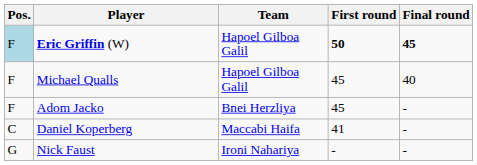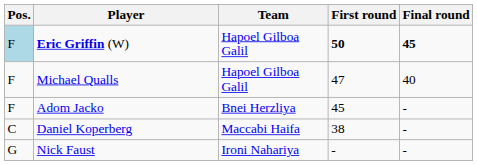Michael Qualls | First round: 45 -> 47
Daniel Koperberg | First round: 41 -> 38
